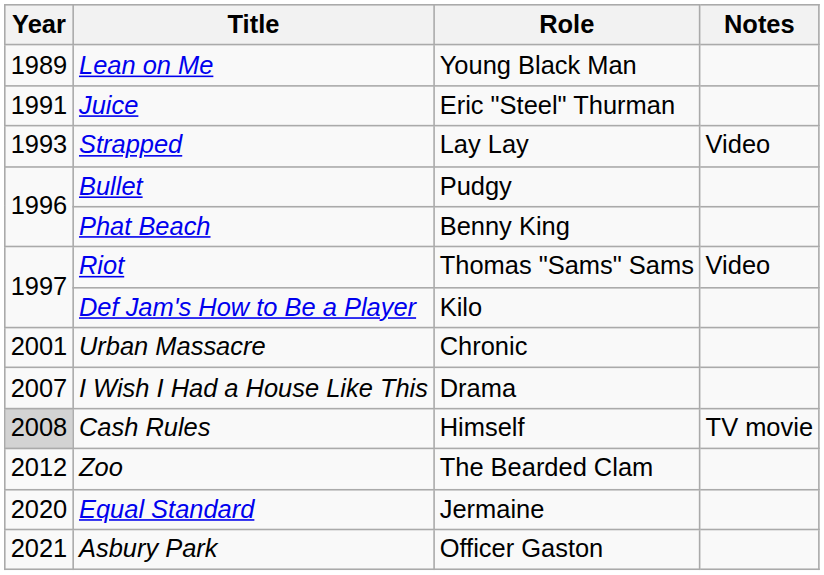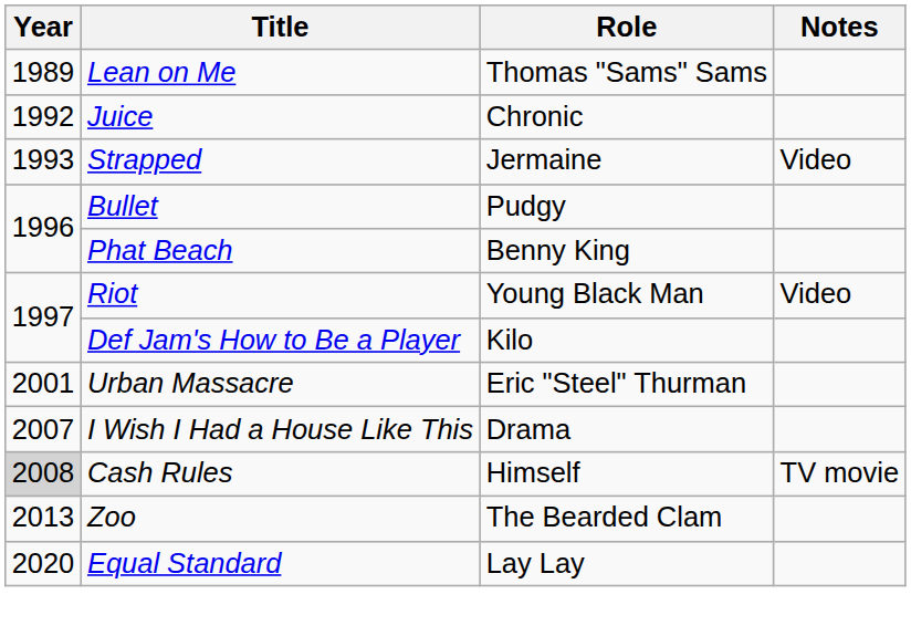Lean on Me | Role: Young Black Man -> Thomas "Sams" Sams
Juice | Year: 1991 -> 1992
Juice | Role: Eric "Steel" Thurman -> Chronic
Strapped | Role: Lay Lay -> Jermaine
Riot | Role: Thomas "Sams" Sams -> Young Black Man
Urban Massacre | Role: Chronic -> Eric "Steel" Thurman
Zoo | Year: 2012 -> 2013
Equal Standard | Role: Jermaine -> Lay Lay
- row: 2021 | Asbury Park | Officer Gaston
